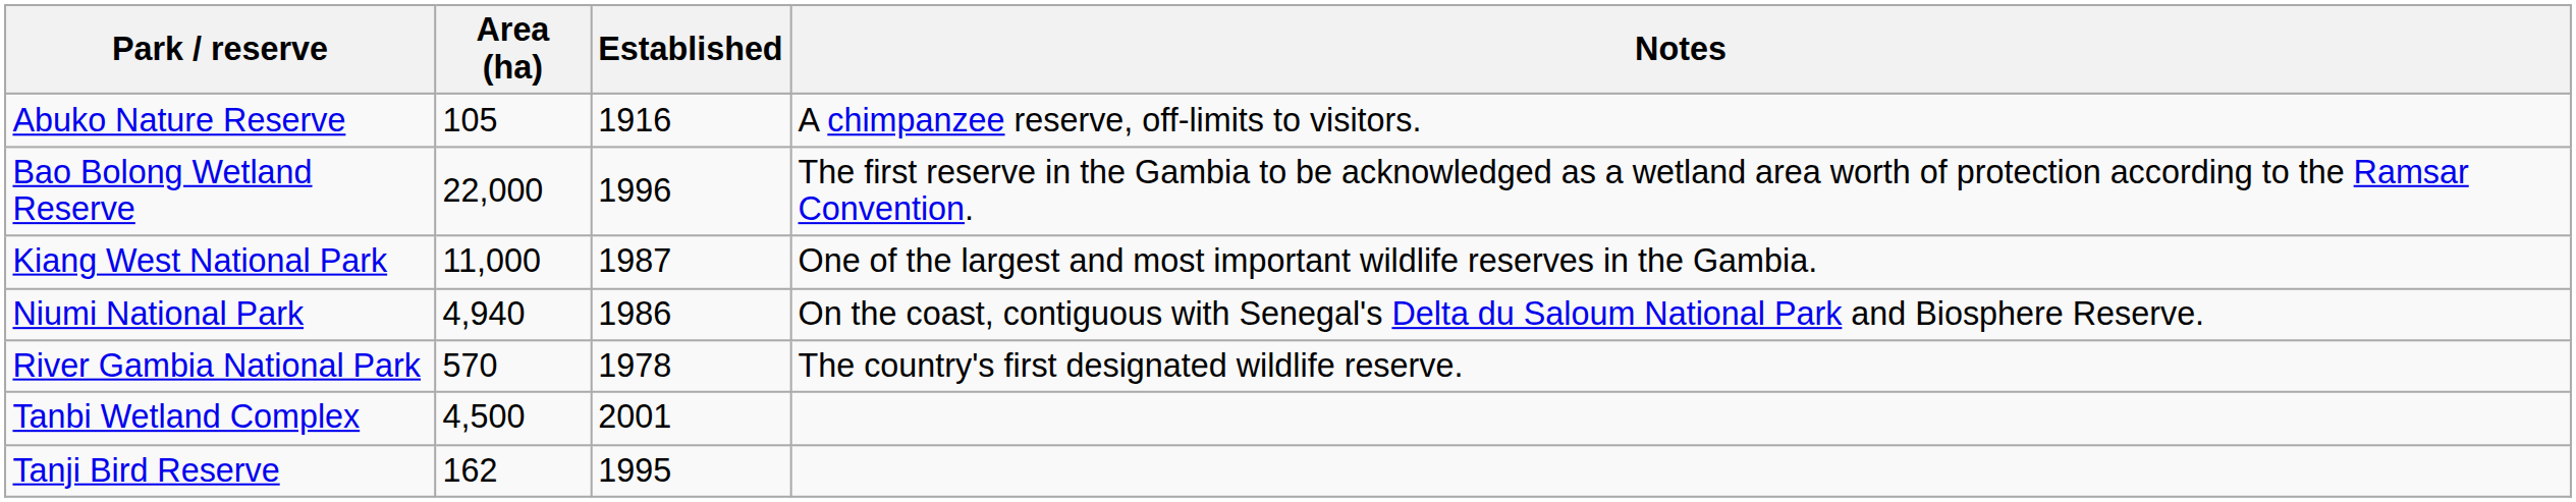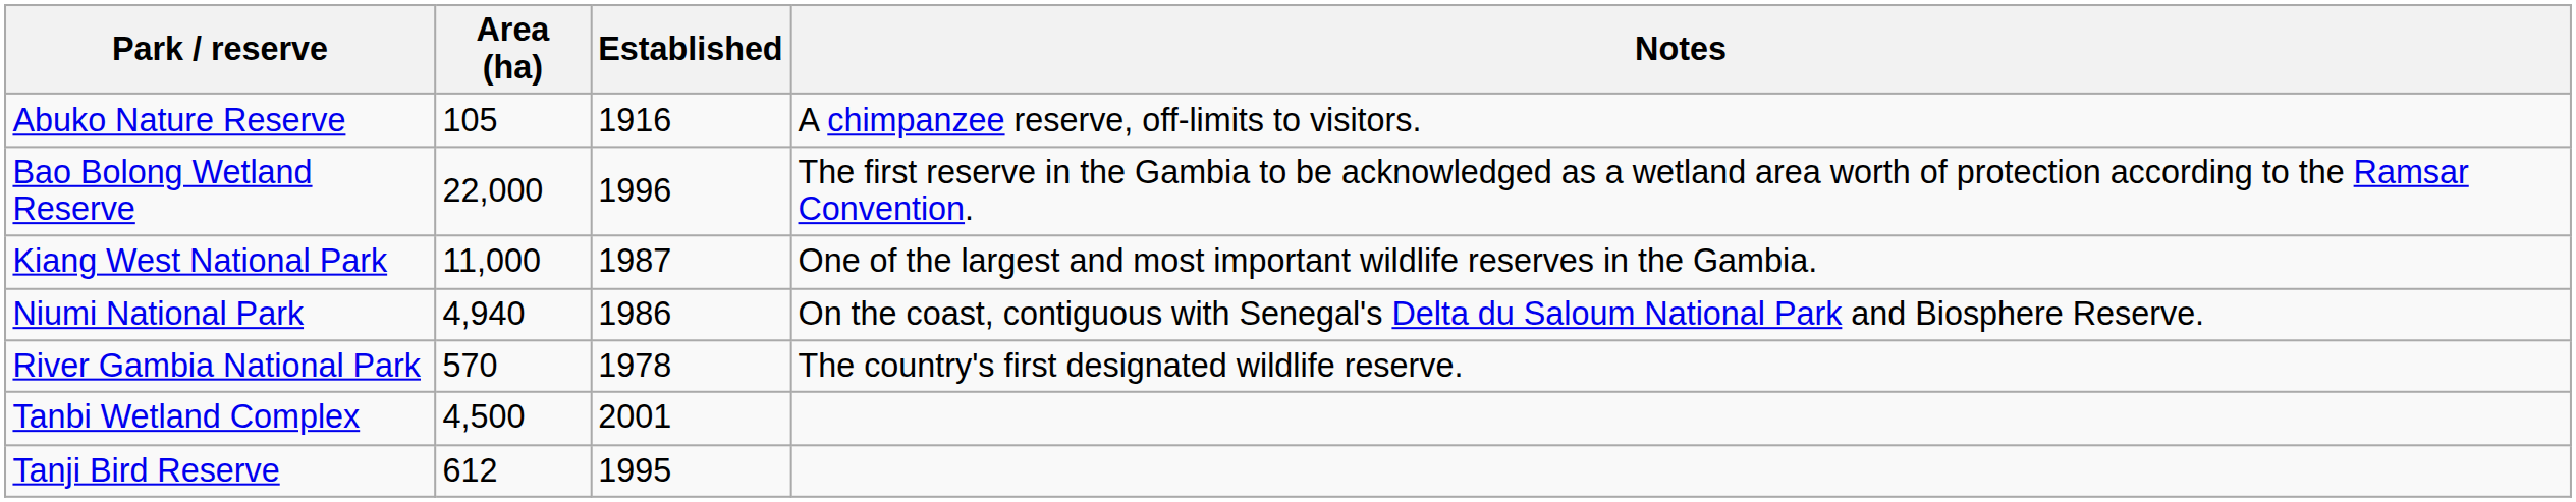Tanji Bird Reserve | Area (ha): 162 -> 612
